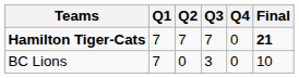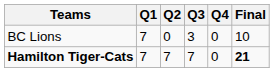rows swapped: Hamilton Tiger-Cats <-> BC Lions
